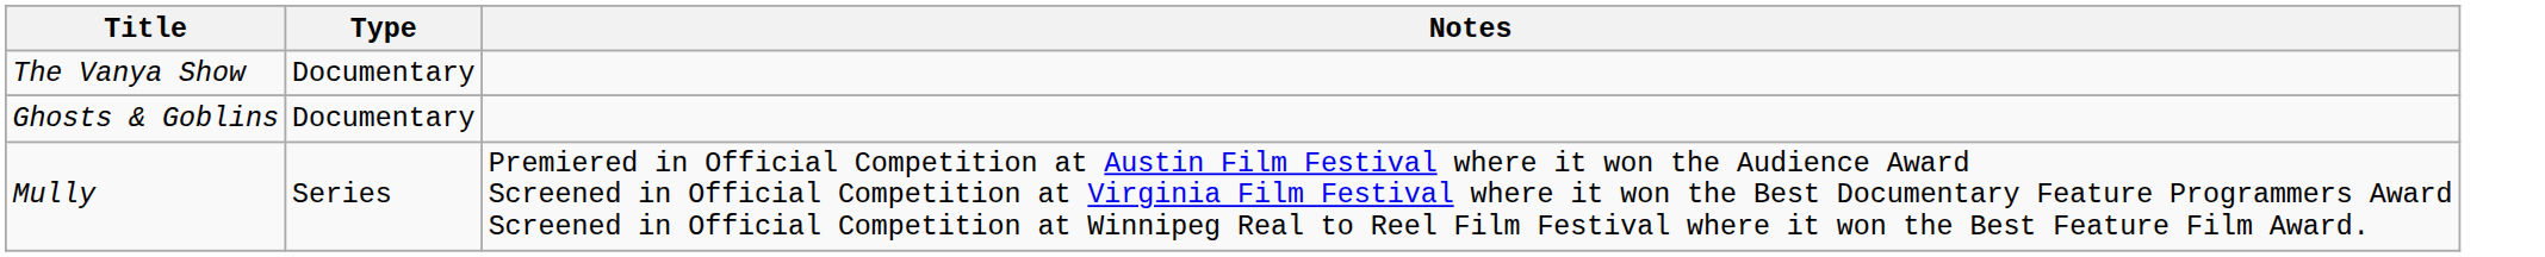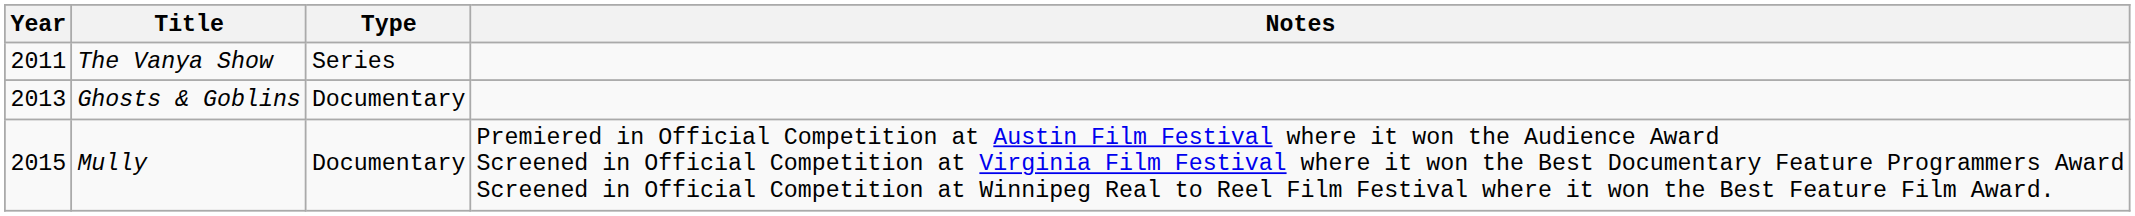+ column: Year | 2011 | 2013 | 2015
The Vanya Show | Type: Documentary -> Series
Mully | Type: Series -> Documentary
